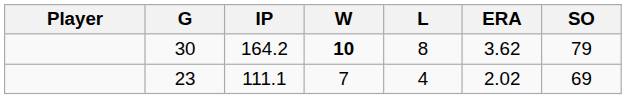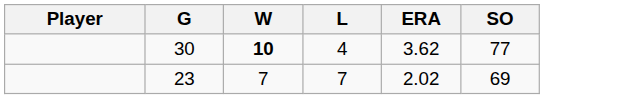- column: IP | 164.2 | 111.1
30 | L: 8 -> 4
30 | SO: 79 -> 77
23 | L: 4 -> 7
